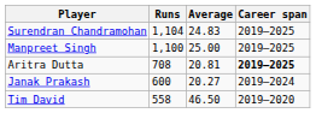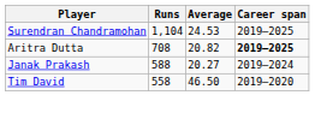Surendran Chandramohan | Average: 24.83 -> 24.53
- row: Manpreet Singh | 1,100 | 25.00 | 2019–2025
Aritra Dutta | Average: 20.81 -> 20.82
Janak Prakash | Runs: 600 -> 588
